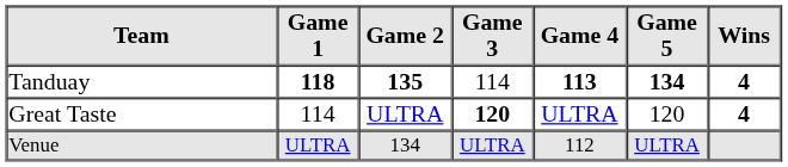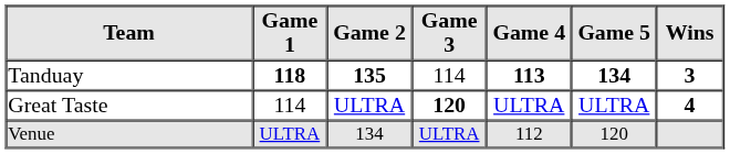Tanduay | Wins: 4 -> 3
Great Taste | Game 5: 120 -> ULTRA
Venue | Game 5: ULTRA -> 120
